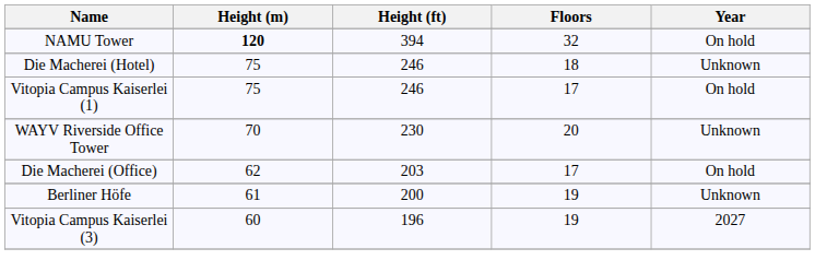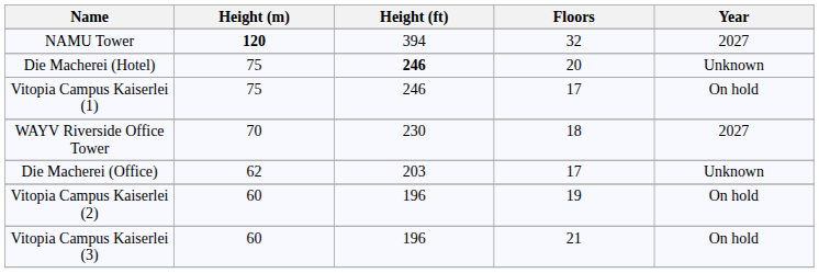NAMU Tower | Year: On hold -> 2027
Die Macherei (Hotel) | Height (ft): normal -> bold
Die Macherei (Hotel) | Floors: 18 -> 20
WAYV Riverside Office Tower | Floors: 20 -> 18
WAYV Riverside Office Tower | Year: Unknown -> 2027
Die Macherei (Office) | Year: On hold -> Unknown
- row: Berliner Höfe | 61 | 200 | 19 | Unknown
+ row: Vitopia Campus Kaiserlei (2) | 60 | 196 | 19 | On hold
Vitopia Campus Kaiserlei (3) | Floors: 19 -> 21
Vitopia Campus Kaiserlei (3) | Year: 2027 -> On hold
